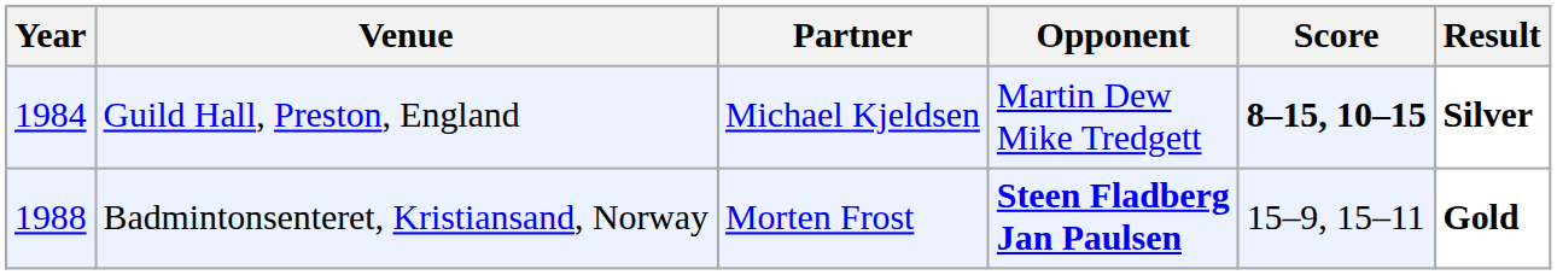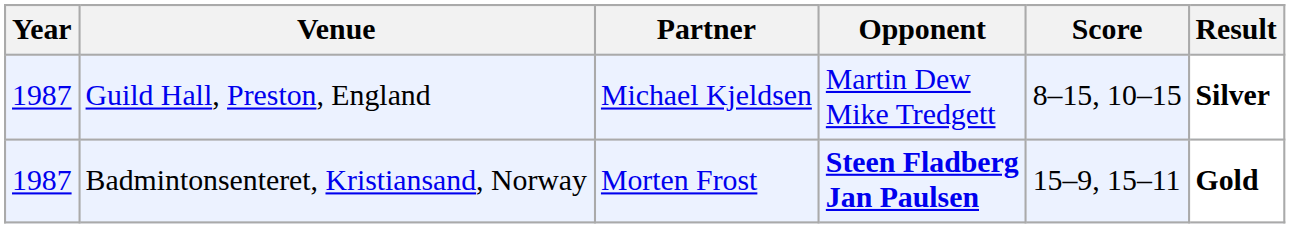Guild Hall, Preston, England | Year: 1984 -> 1987
Guild Hall, Preston, England | Score: bold -> normal
Badmintonsenteret, Kristiansand, Norway | Year: 1988 -> 1987
